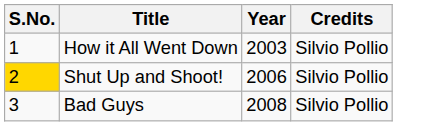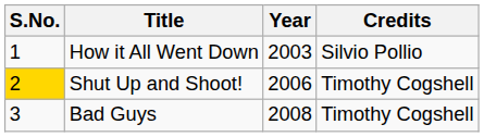Shut Up and Shoot! | Credits: Silvio Pollio -> Timothy Cogshell
Bad Guys | Credits: Silvio Pollio -> Timothy Cogshell
